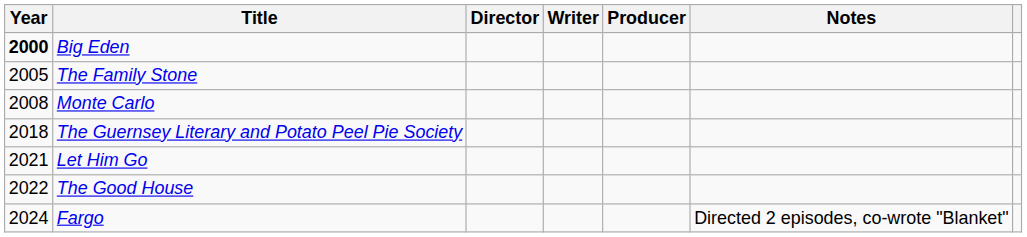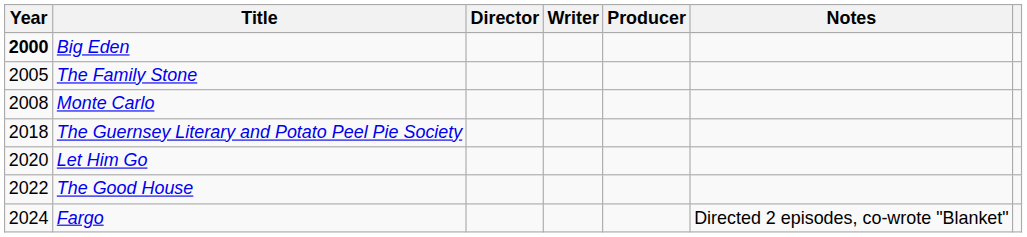Let Him Go | Year: 2021 -> 2020
